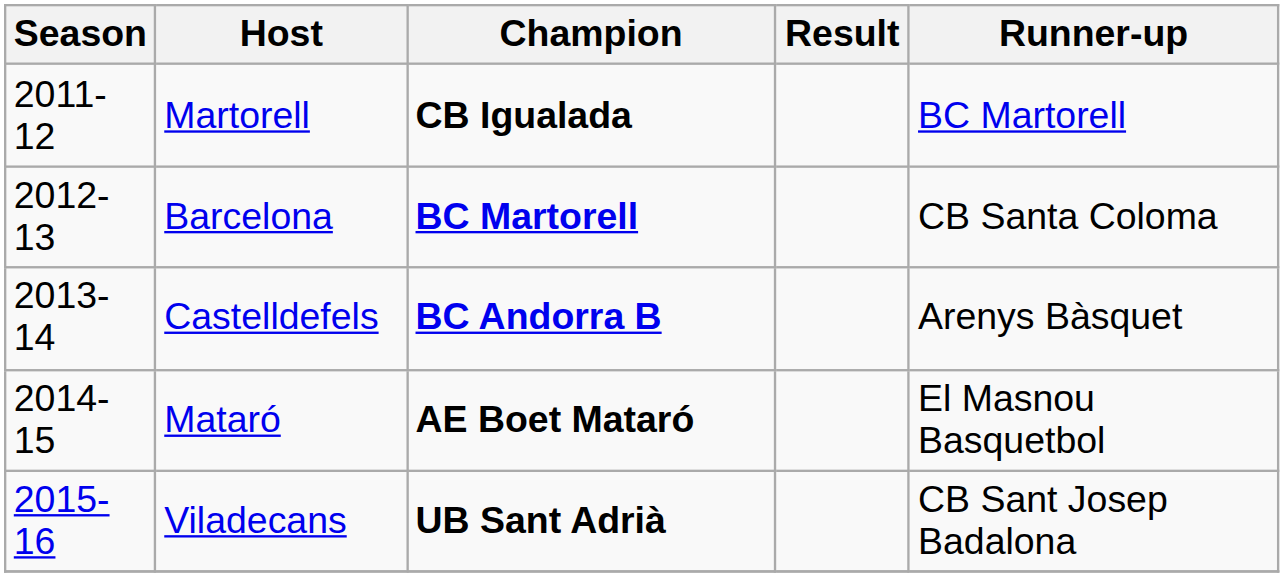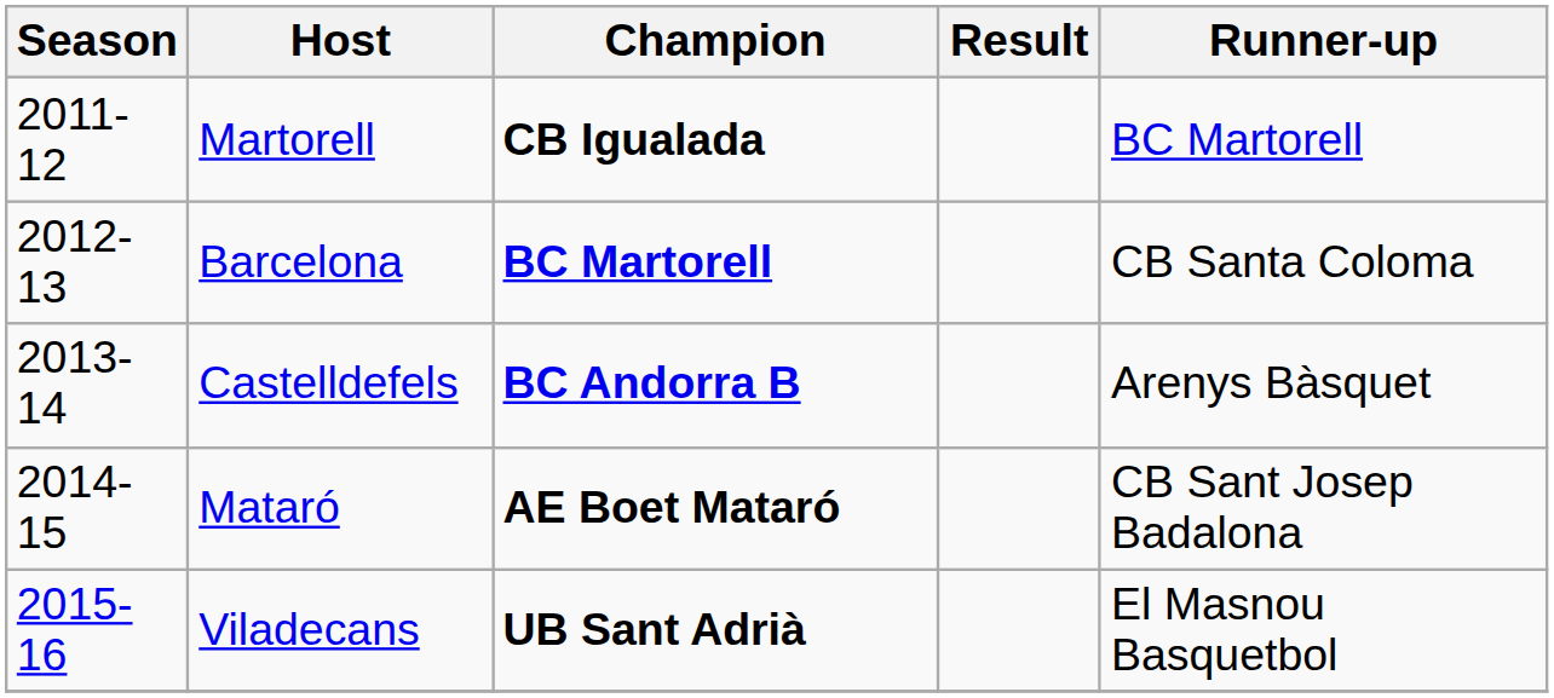Mataró | Runner-up: El Masnou Basquetbol -> CB Sant Josep Badalona
Viladecans | Runner-up: CB Sant Josep Badalona -> El Masnou Basquetbol
